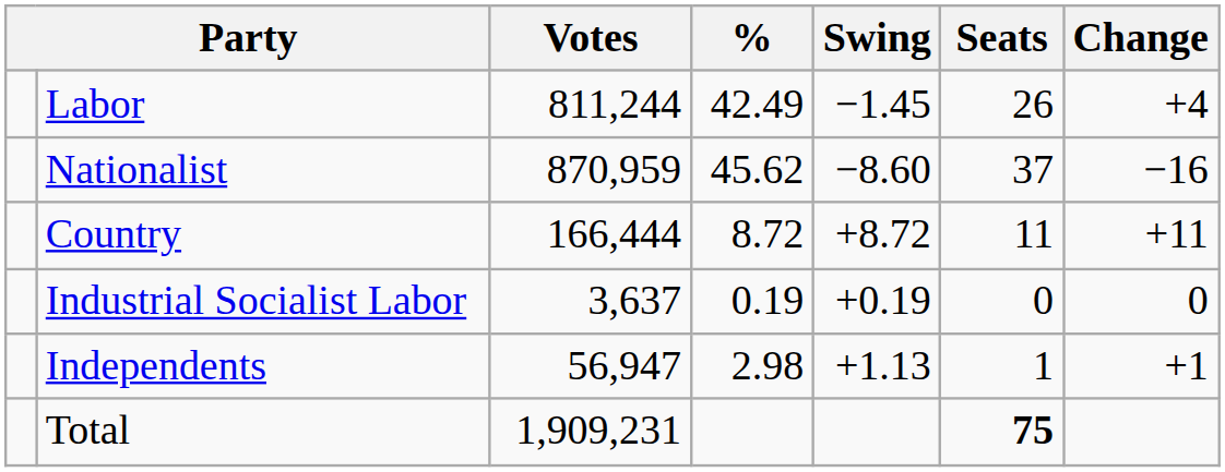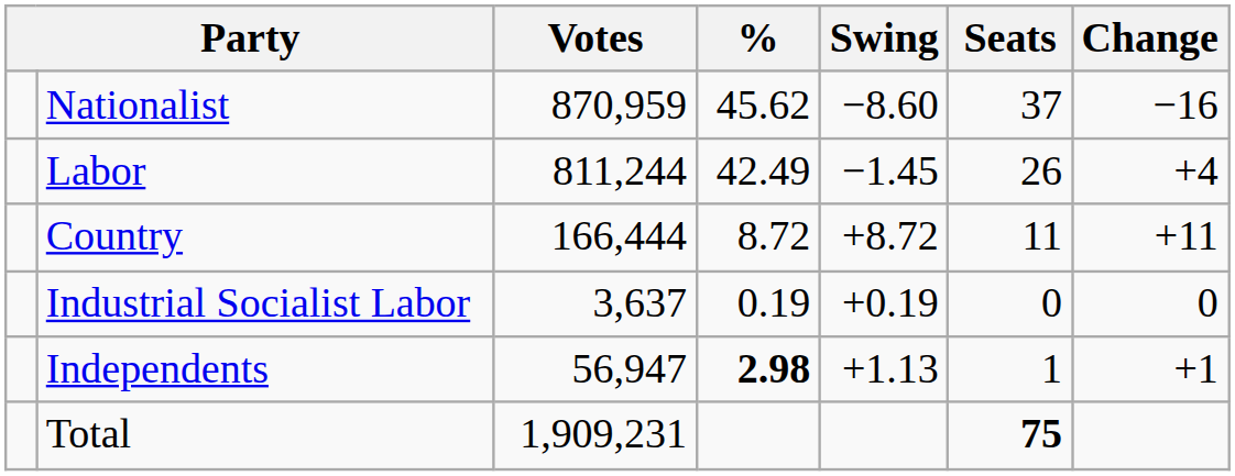rows swapped: Nationalist <-> Labor
Independents | %: normal -> bold
